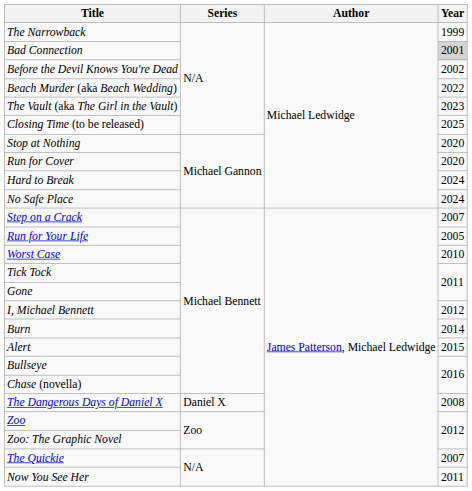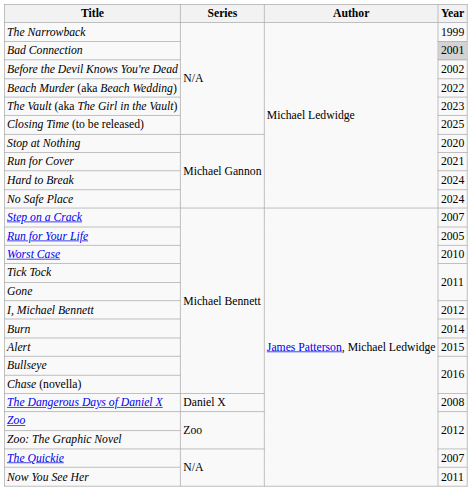Run for Cover | Year: 2020 -> 2021
